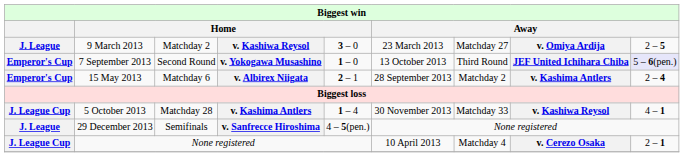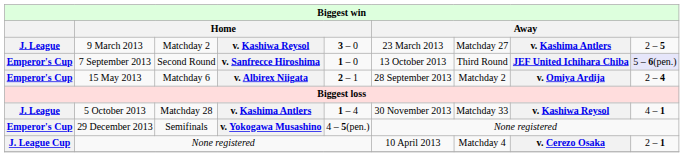9 March 2013 | column 8: v. Omiya Ardija -> v. Kashima Antlers
7 September 2013 | column 4: v. Yokogawa Musashino -> v. Sanfrecce Hiroshima
15 May 2013 | column 8: v. Kashima Antlers -> v. Omiya Ardija
5 October 2013 | column 1: J. League Cup -> J. League
29 December 2013 | column 1: J. League -> Emperor's Cup
29 December 2013 | column 4: v. Sanfrecce Hiroshima -> v. Yokogawa Musashino
